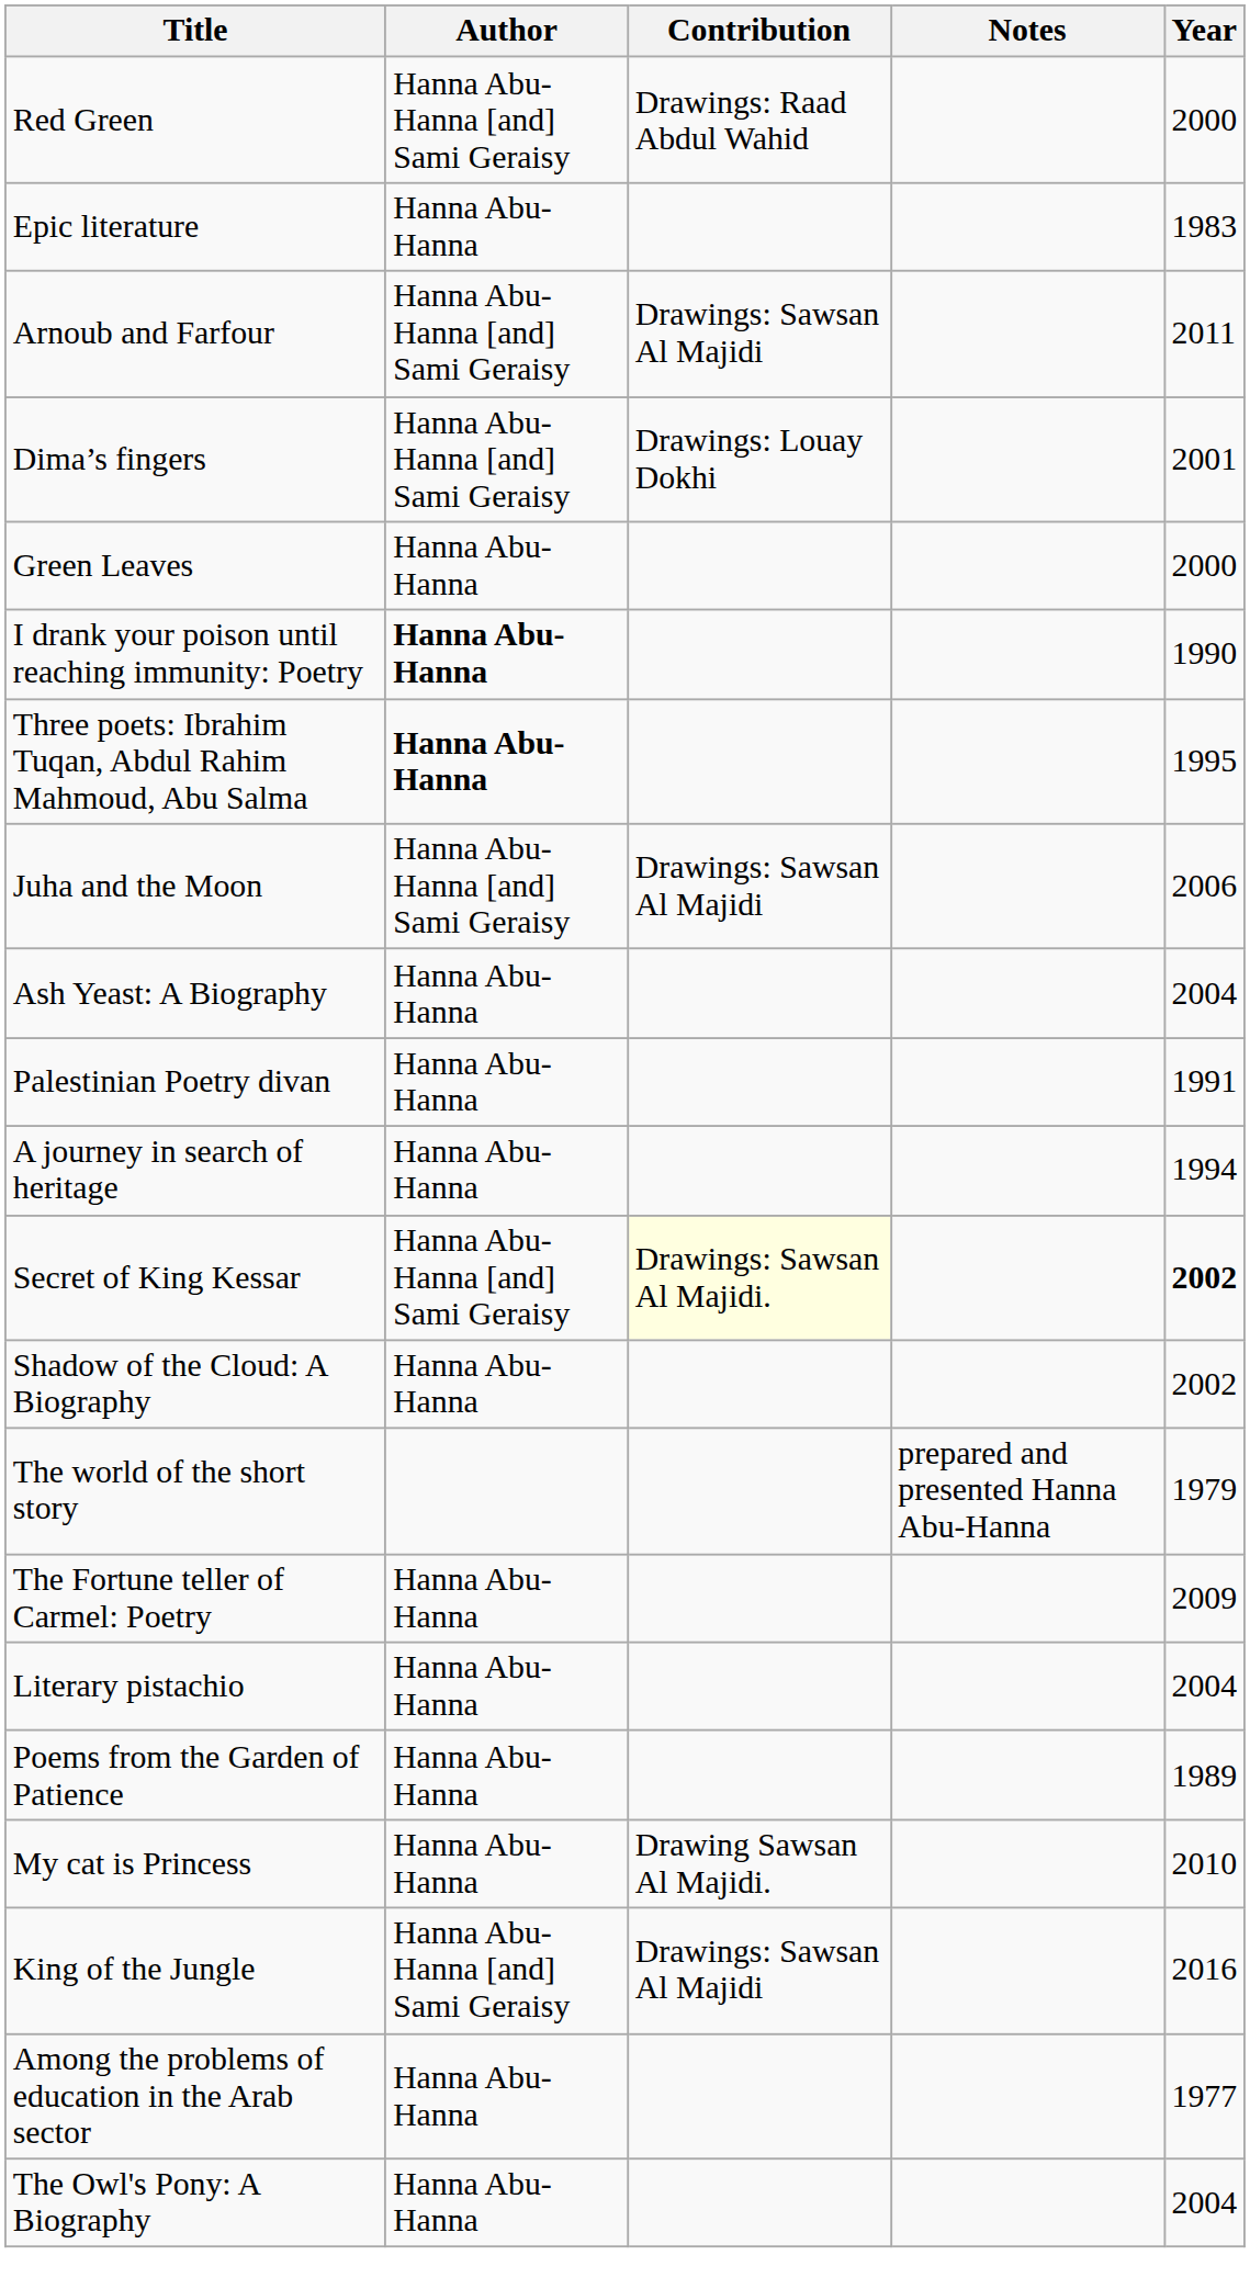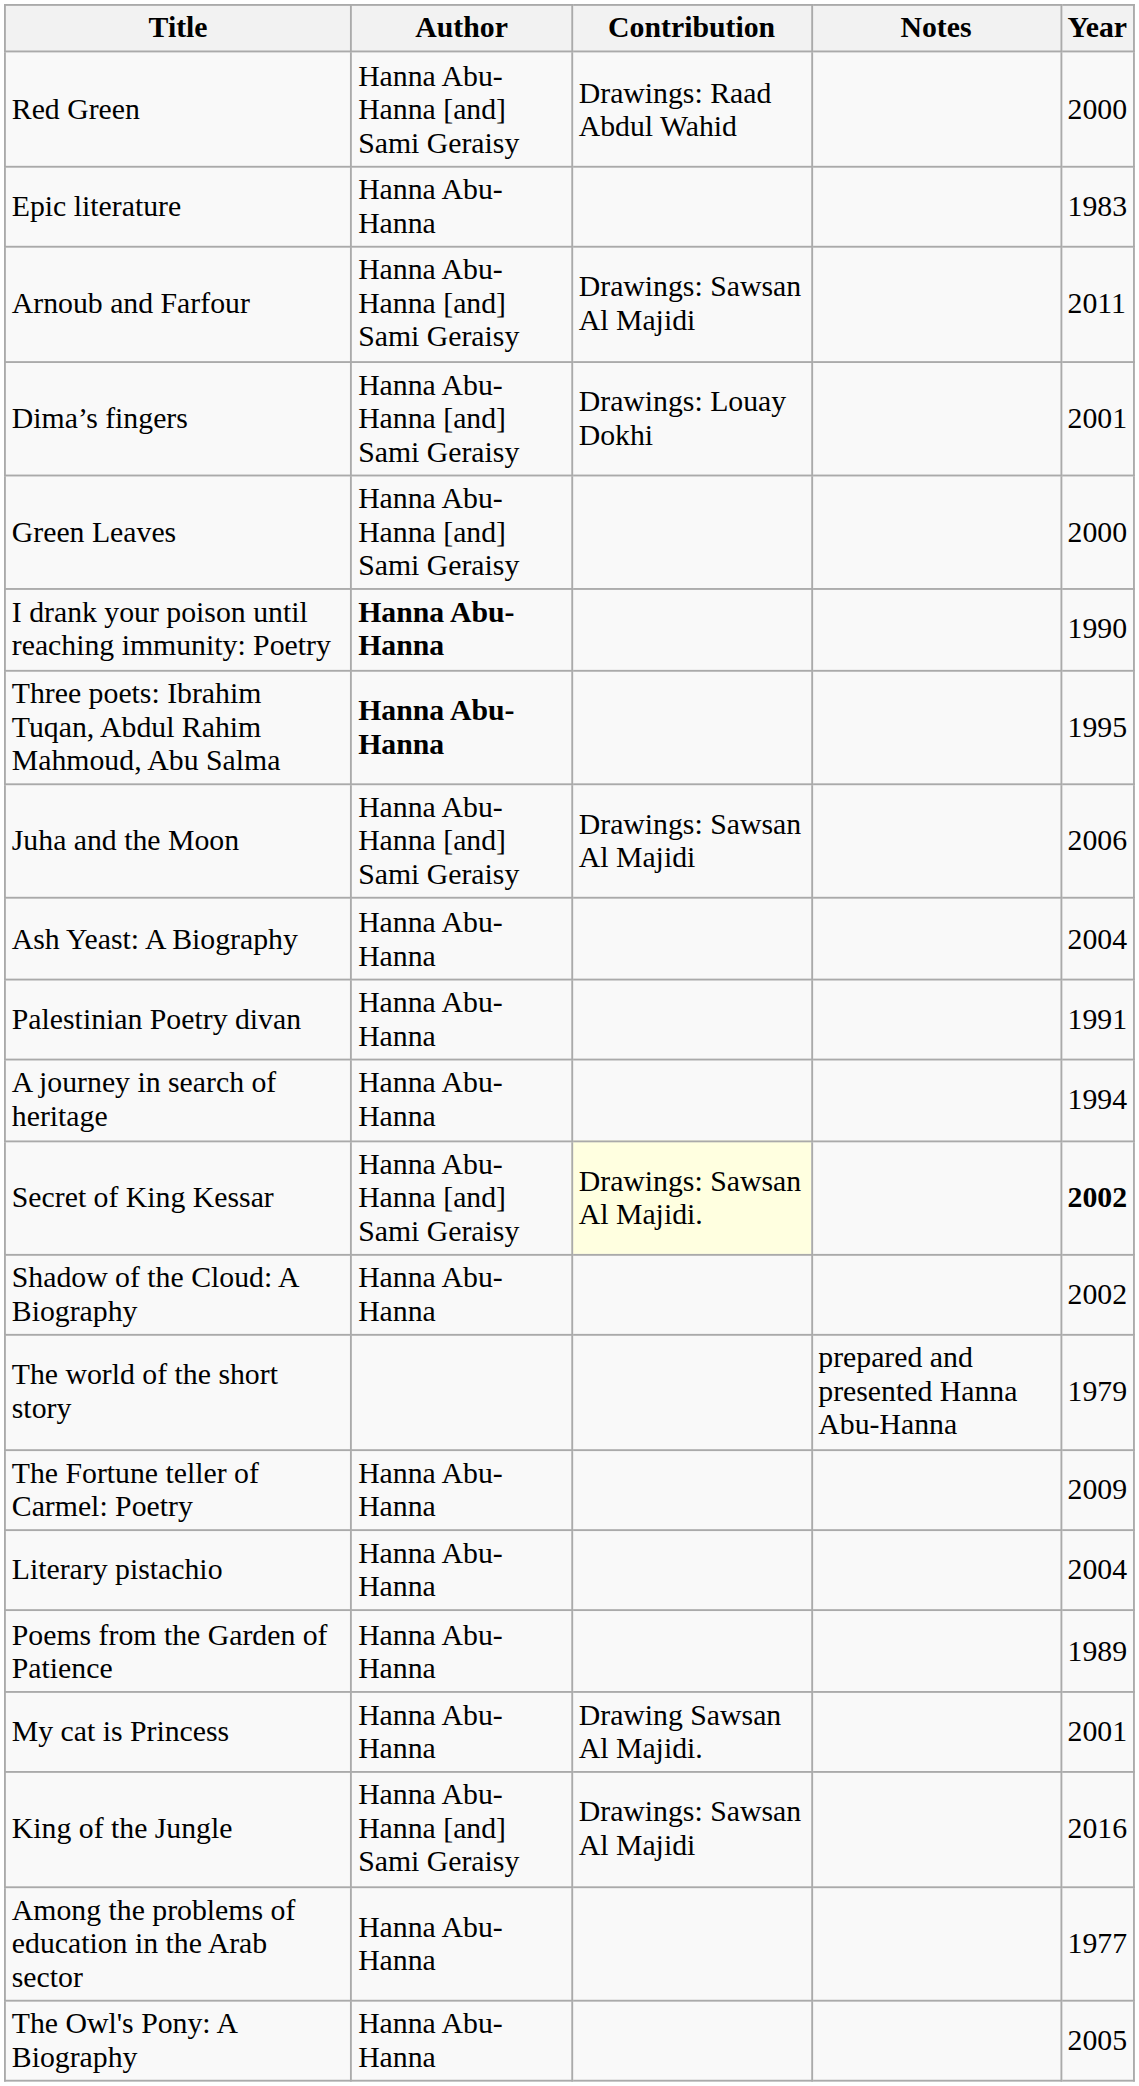Green Leaves | Author: Hanna Abu-Hanna -> Hanna Abu-Hanna [and] Sami Geraisy
My cat is Princess | Year: 2010 -> 2001
The Owl's Pony: A Biography | Year: 2004 -> 2005
